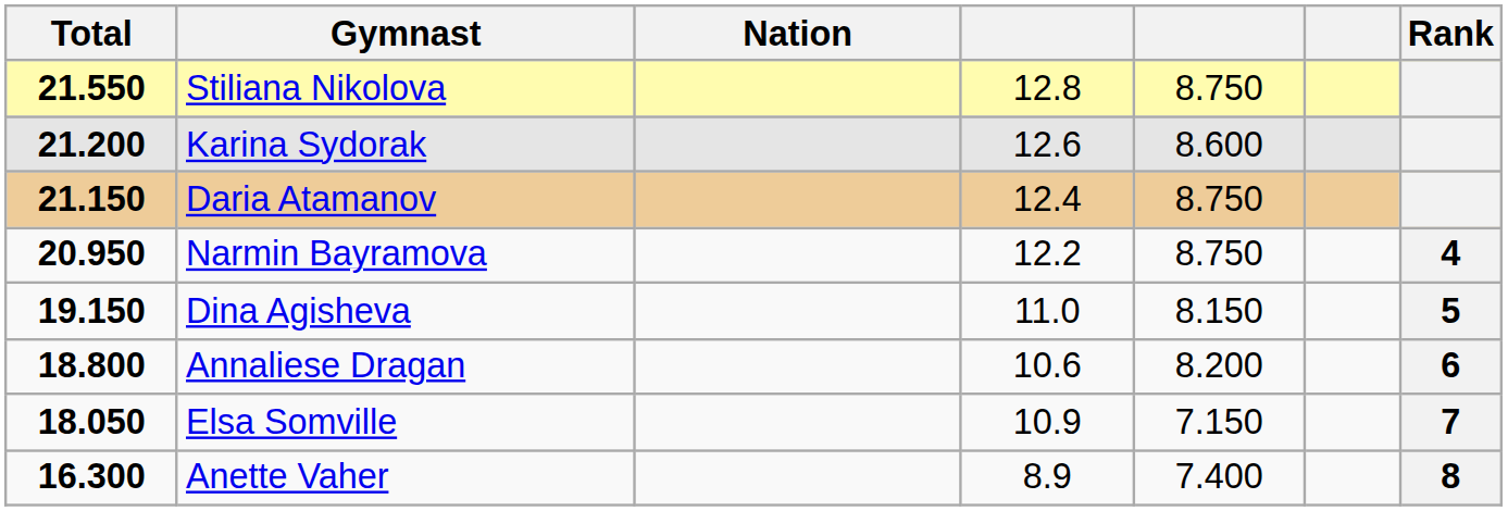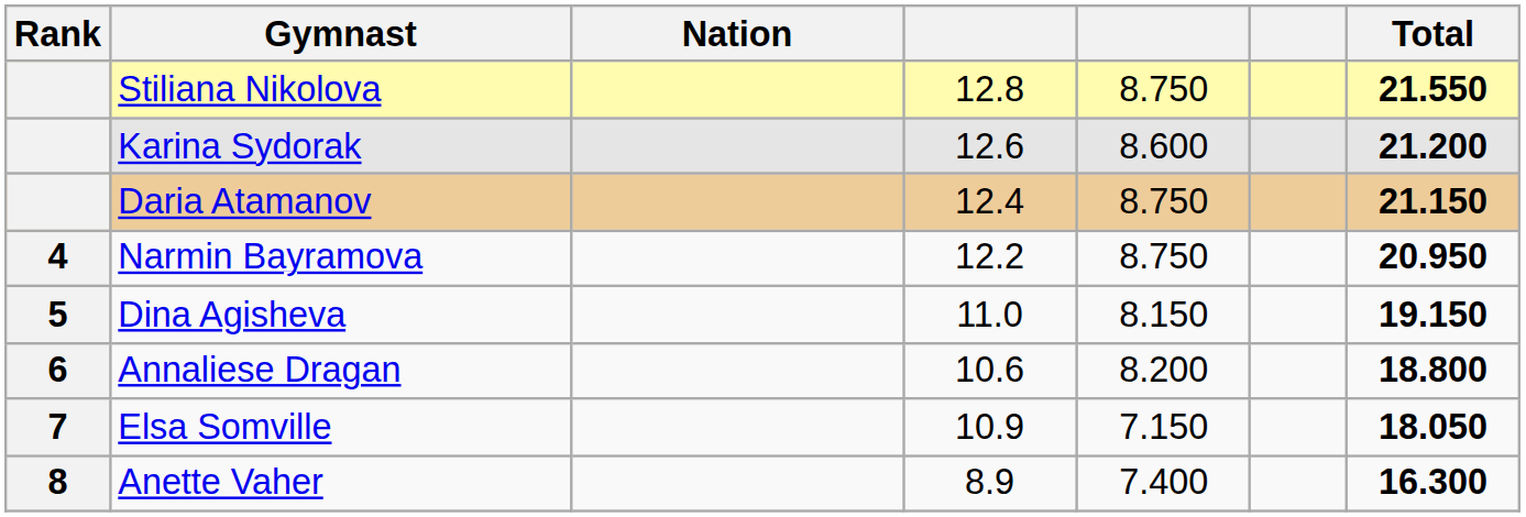columns swapped: Rank <-> Total
